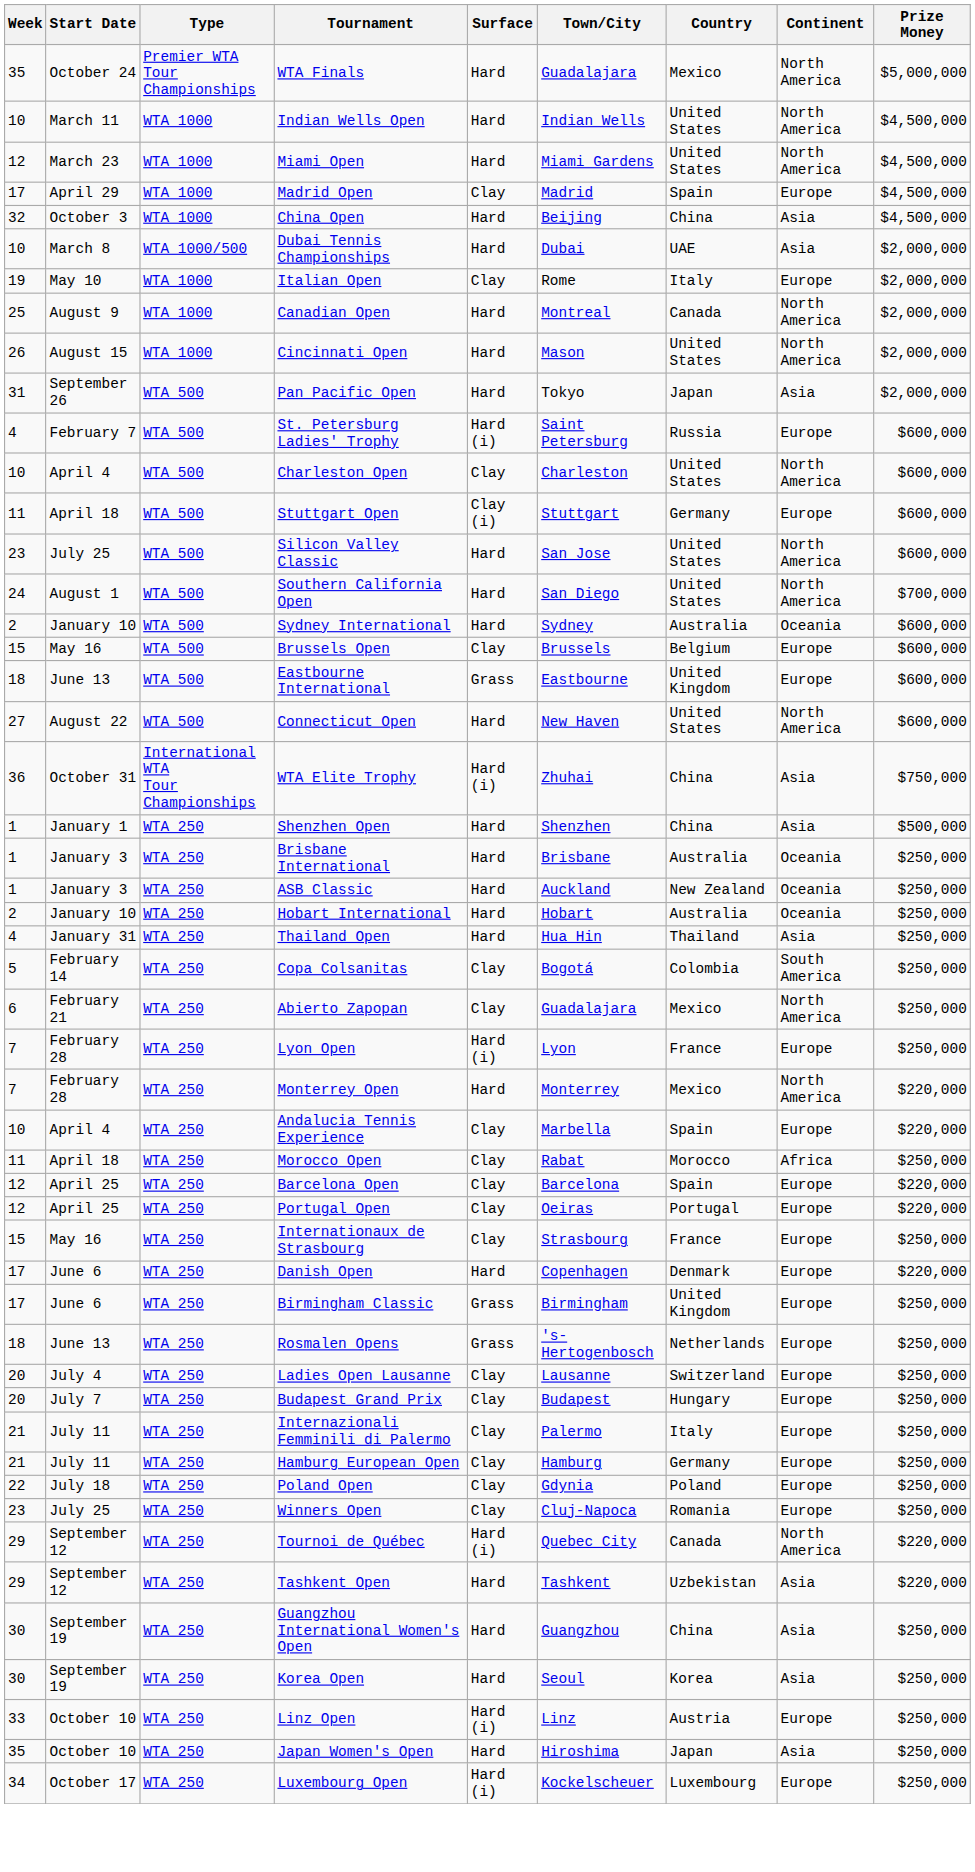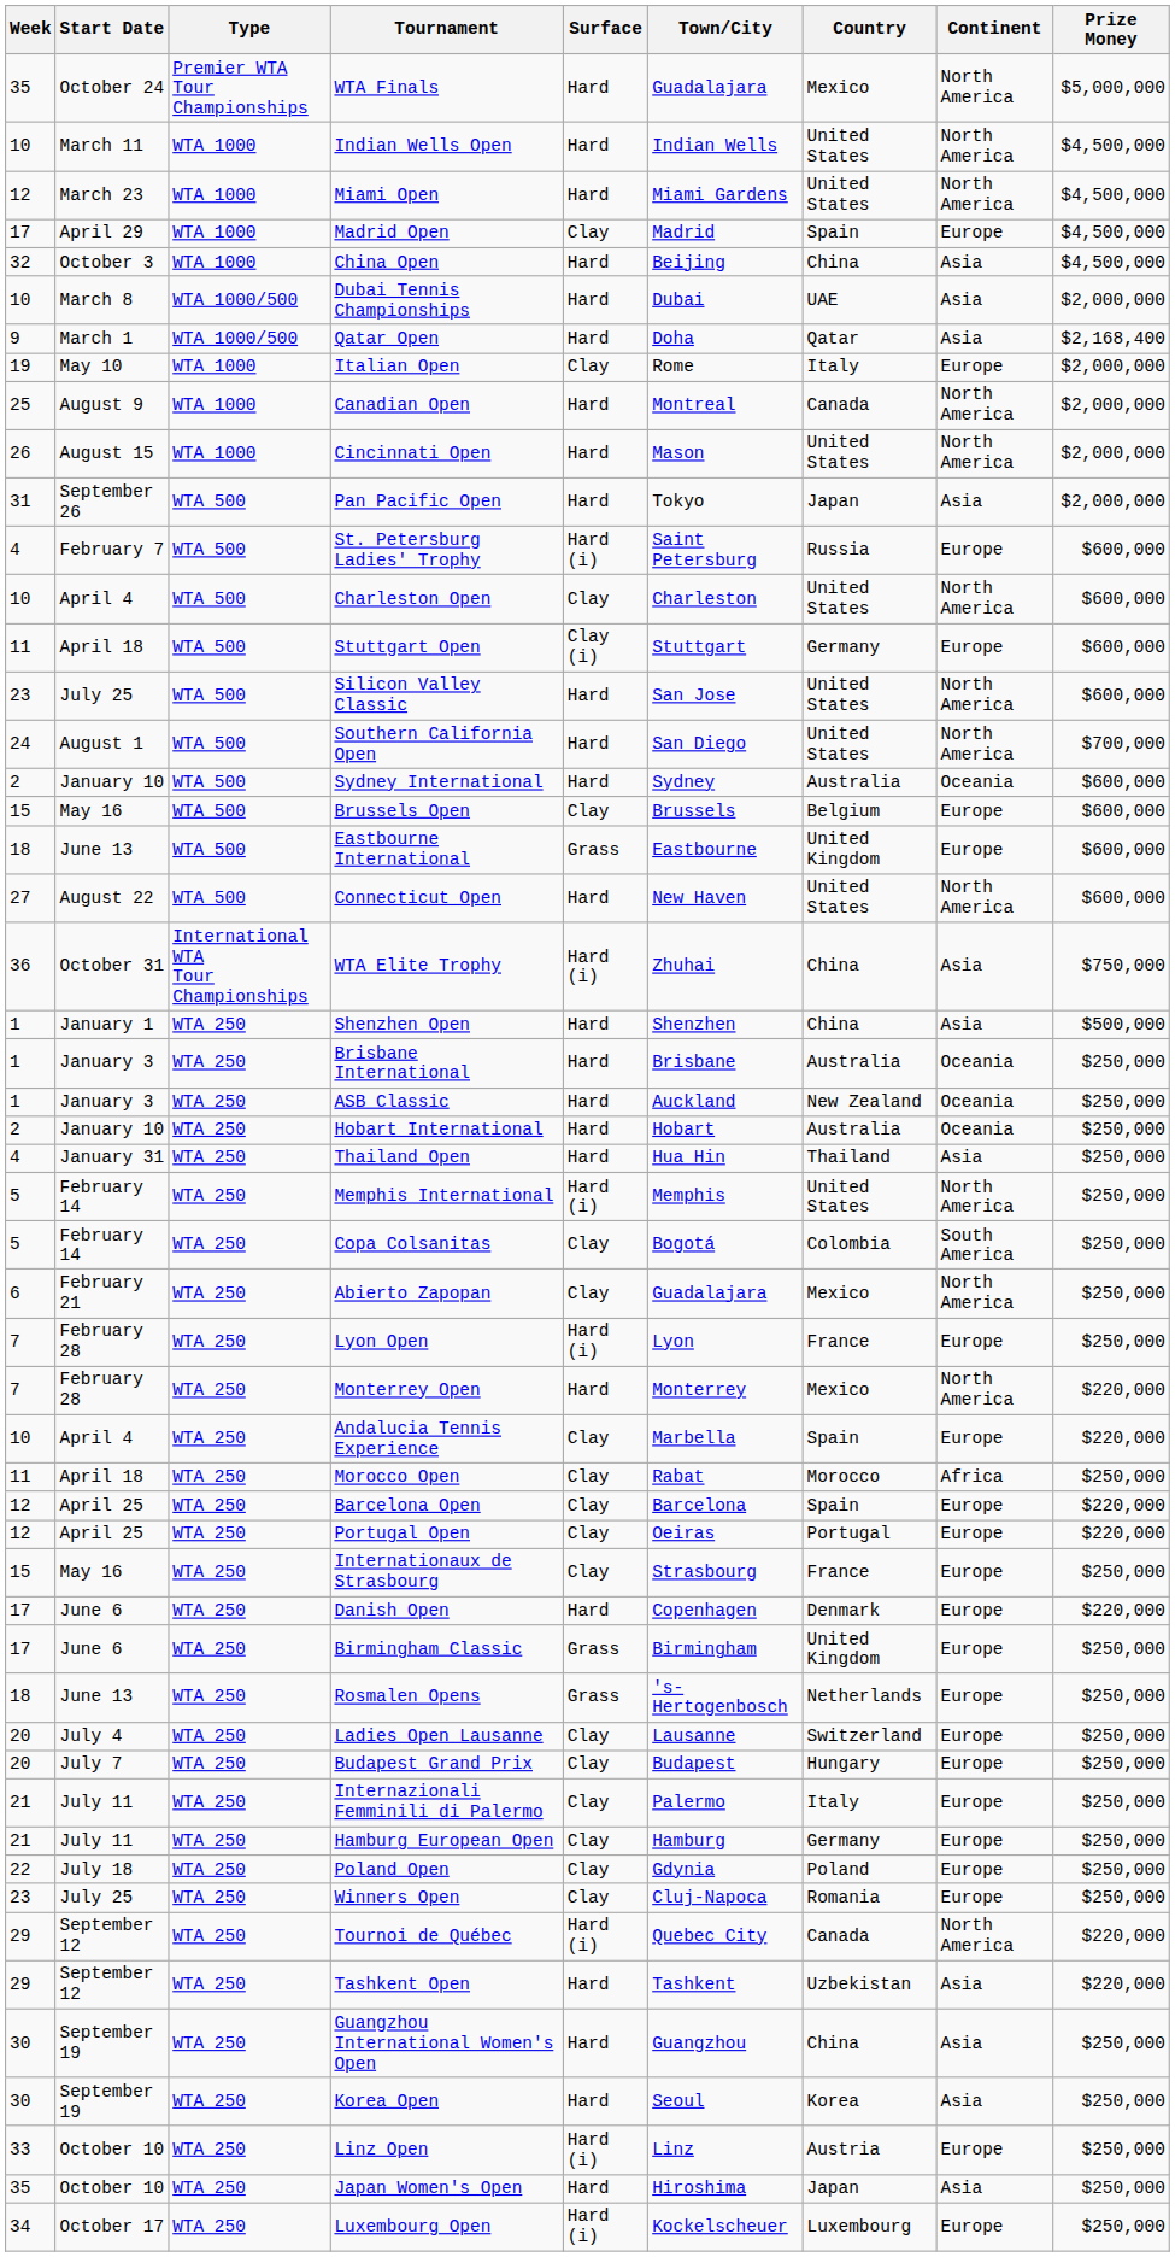+ row: 9 | March 1 | WTA 1000/500 | Qatar Open | Hard | Doha | Qatar | Asia | $2,168,400
+ row: 5 | February 14 | WTA 250 | Memphis International | Hard (i) | Memphis | United States | North America | $250,000
